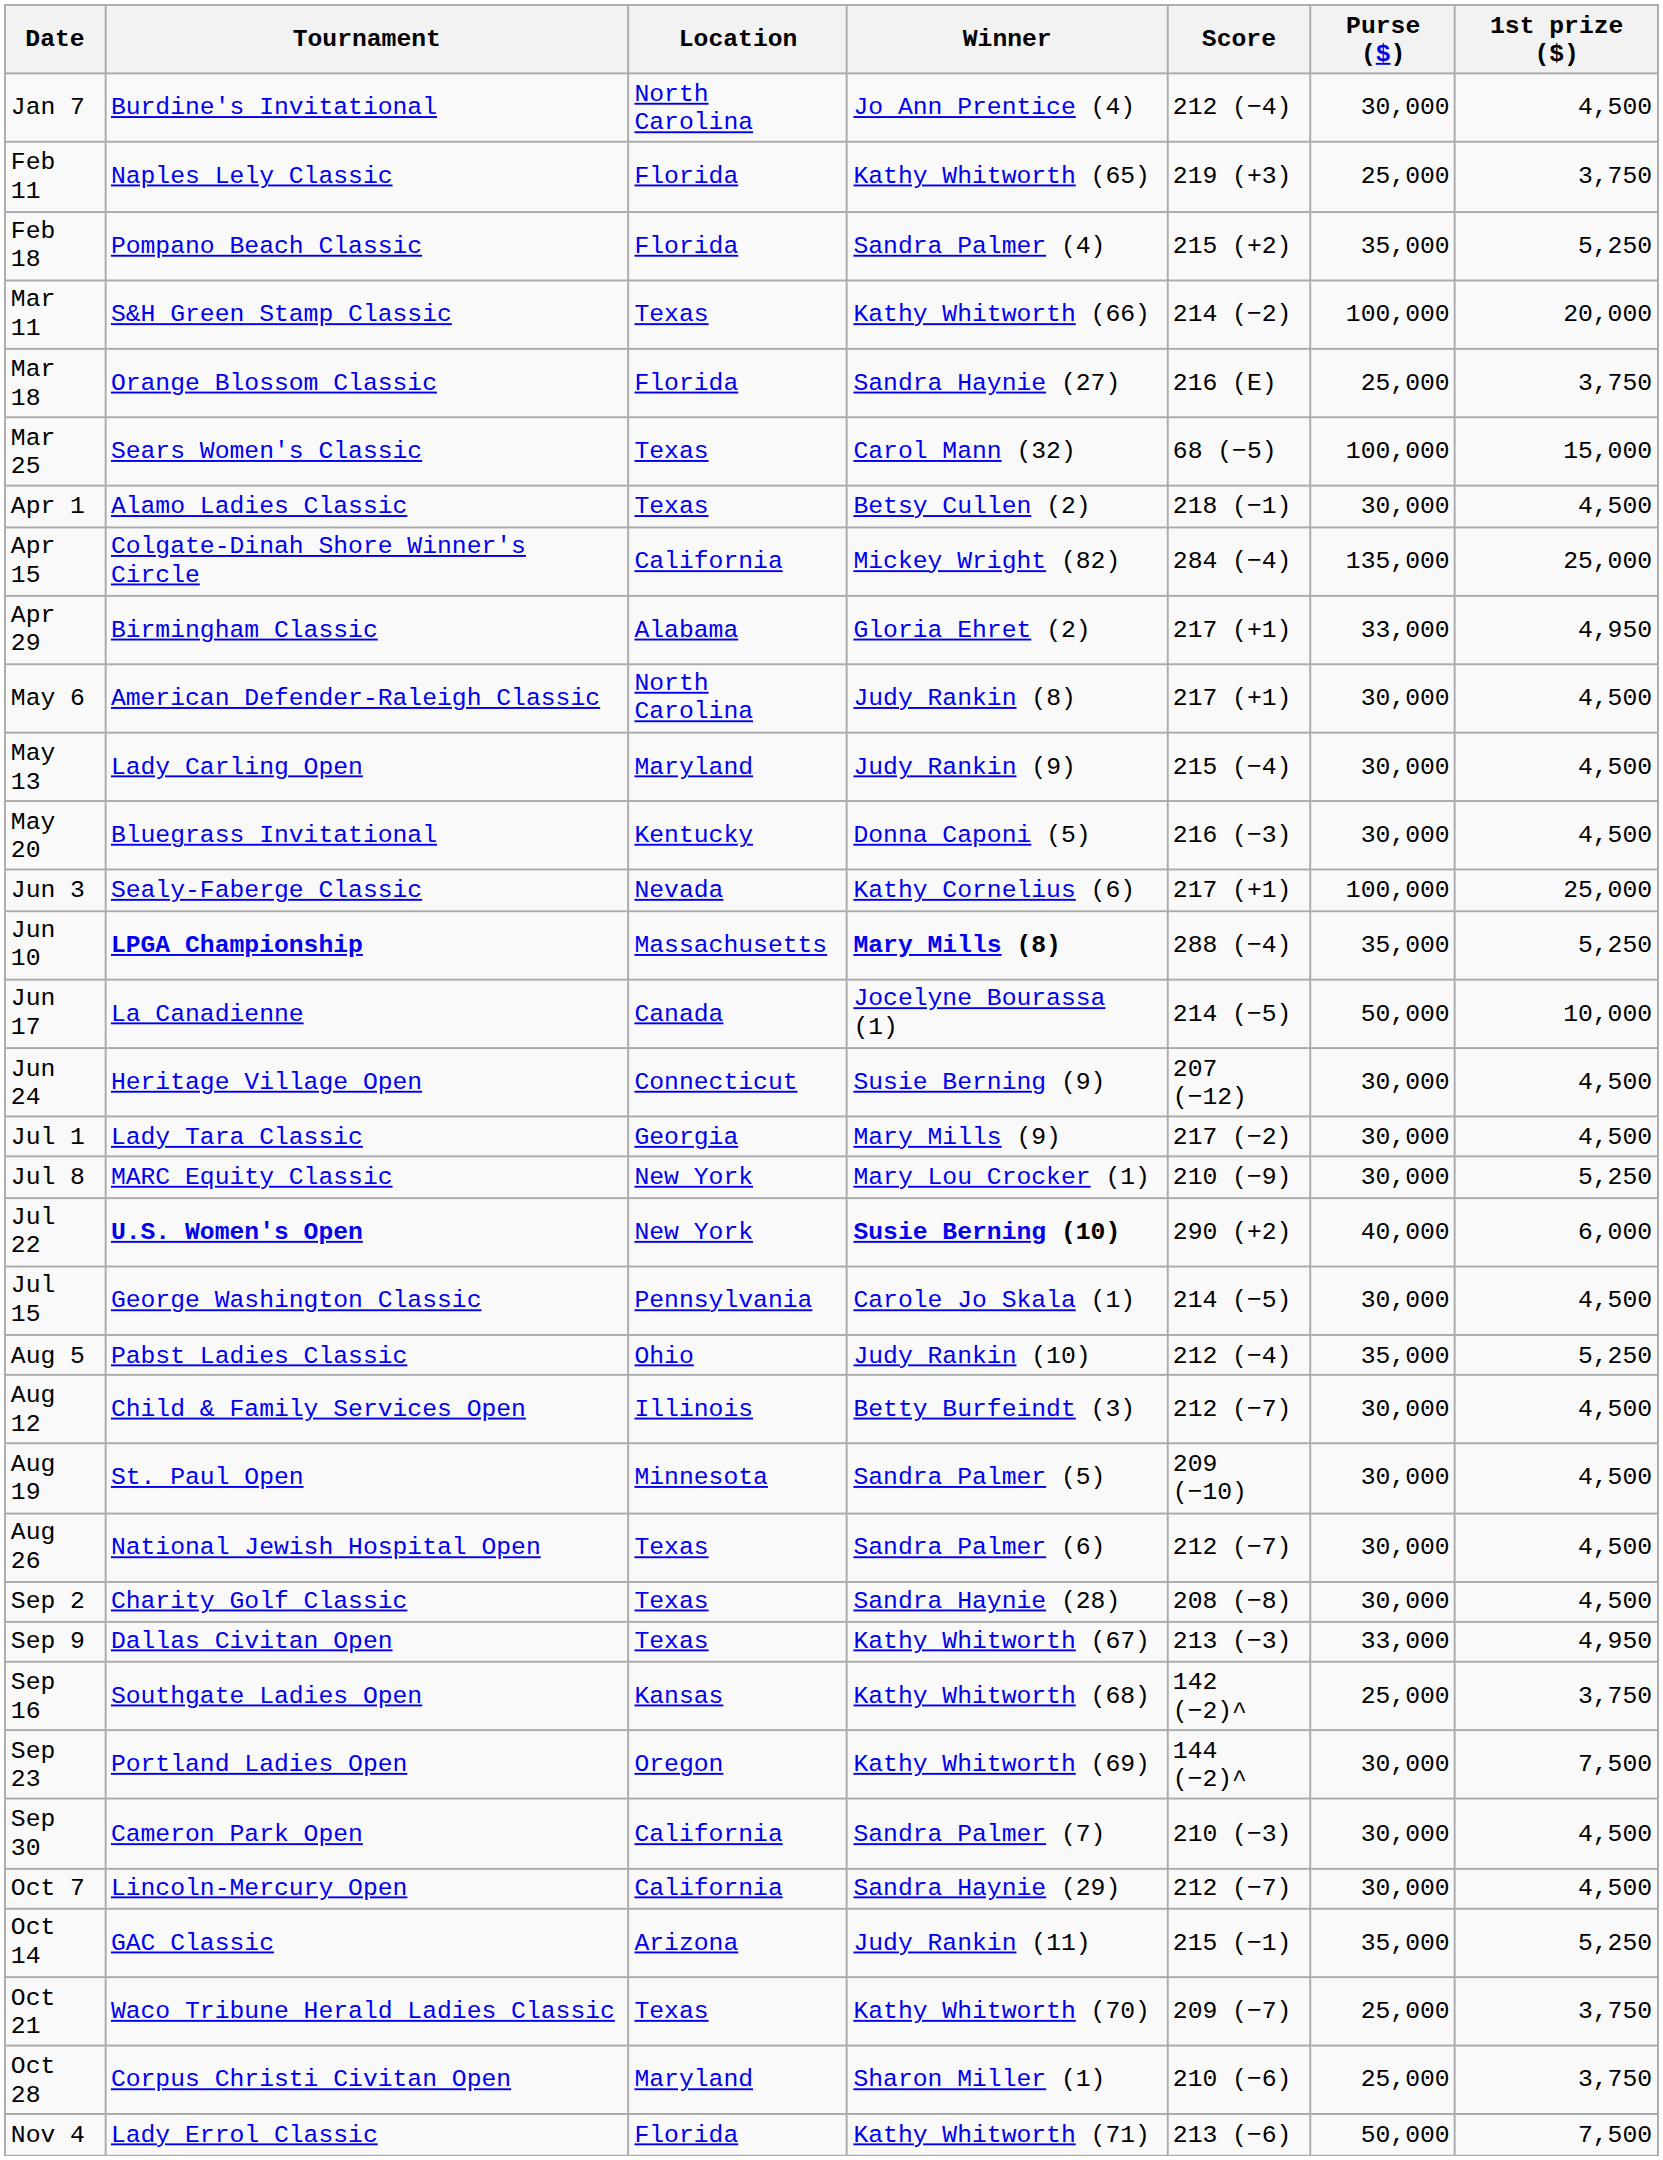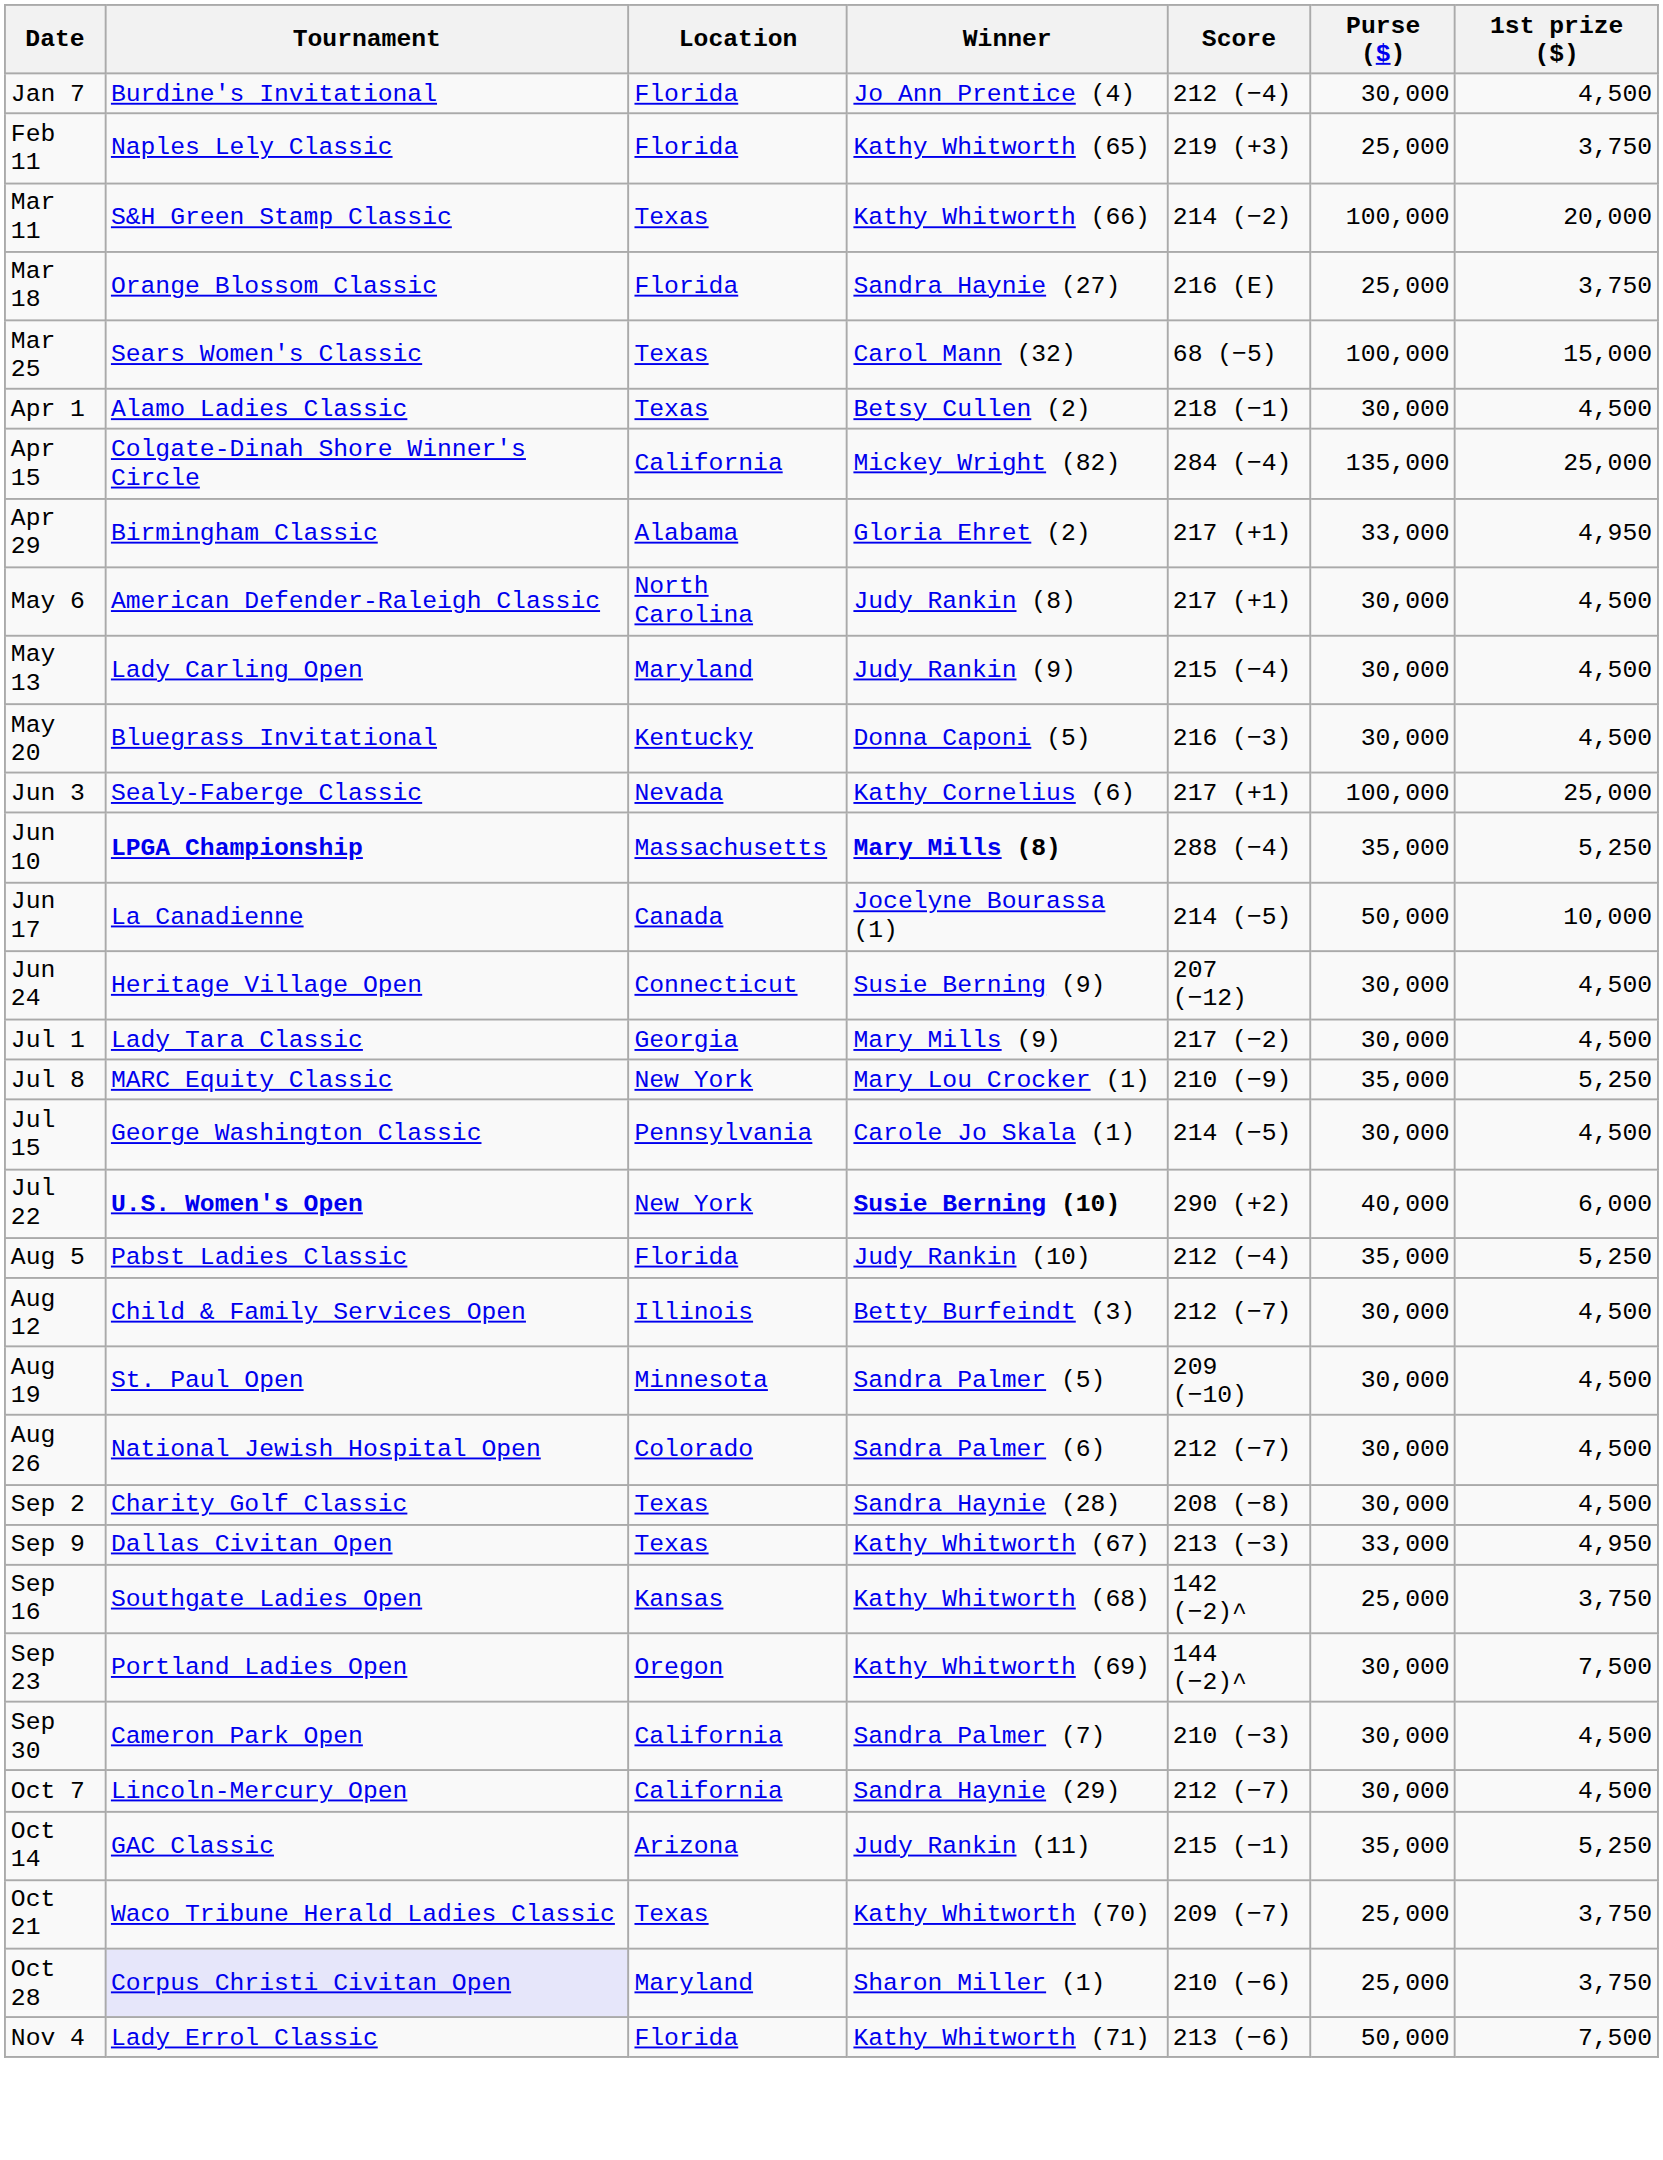Jan 7 | Location: North Carolina -> Florida
- row: Feb 18 | Pompano Beach Classic | Florida | Sandra Palmer (4) | 215 (+2) | 35,000 | 5,250
Jul 8 | Purse ($): 30,000 -> 35,000
rows swapped: Jul 15 <-> Jul 22
Aug 5 | Location: Ohio -> Florida
Aug 26 | Location: Texas -> Colorado
Oct 28 | Tournament: no background -> lavender background
